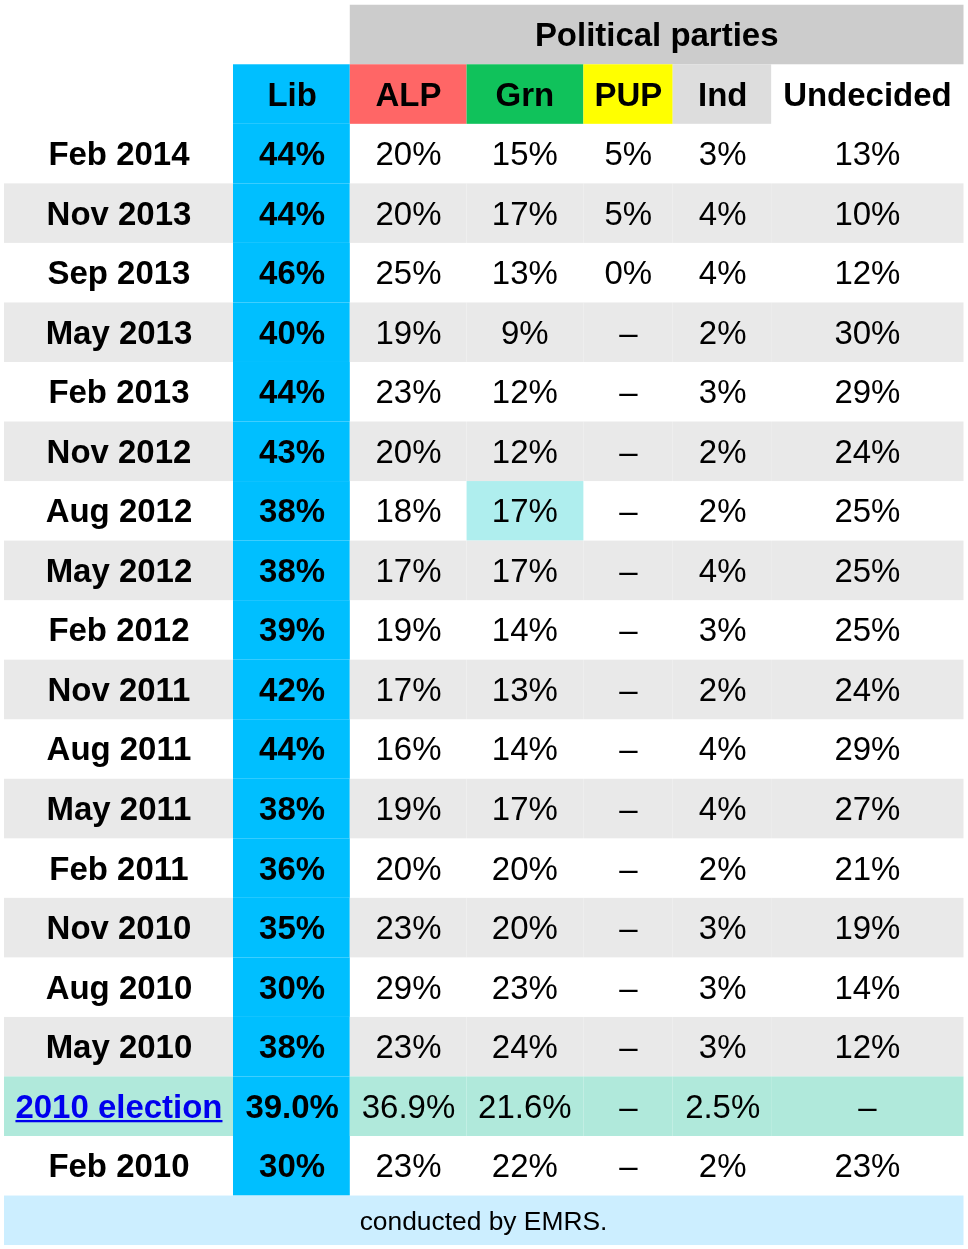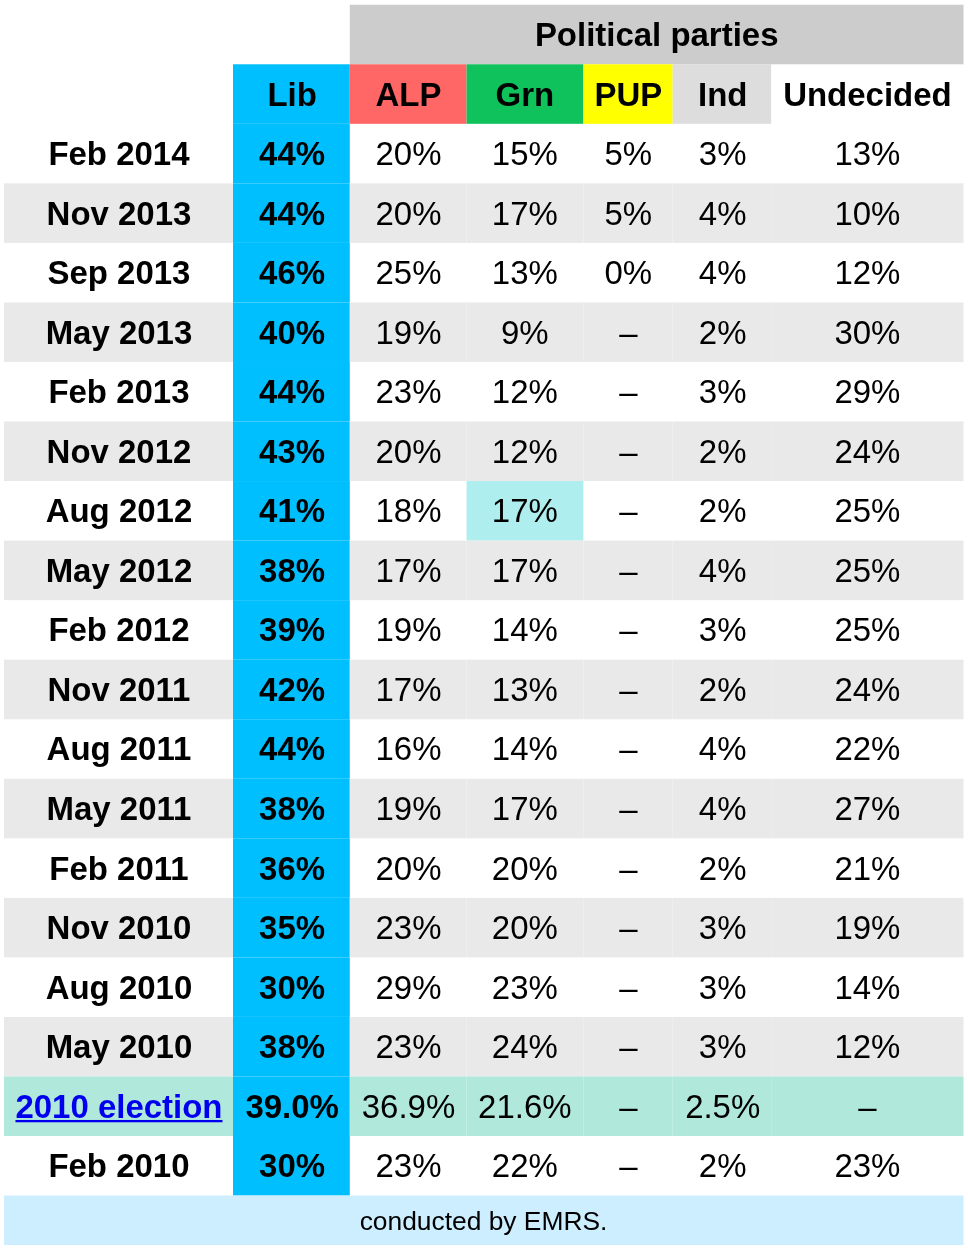Aug 2012 | Lib: 38% -> 41%
Aug 2011 | Political parties / Undecided: 29% -> 22%
